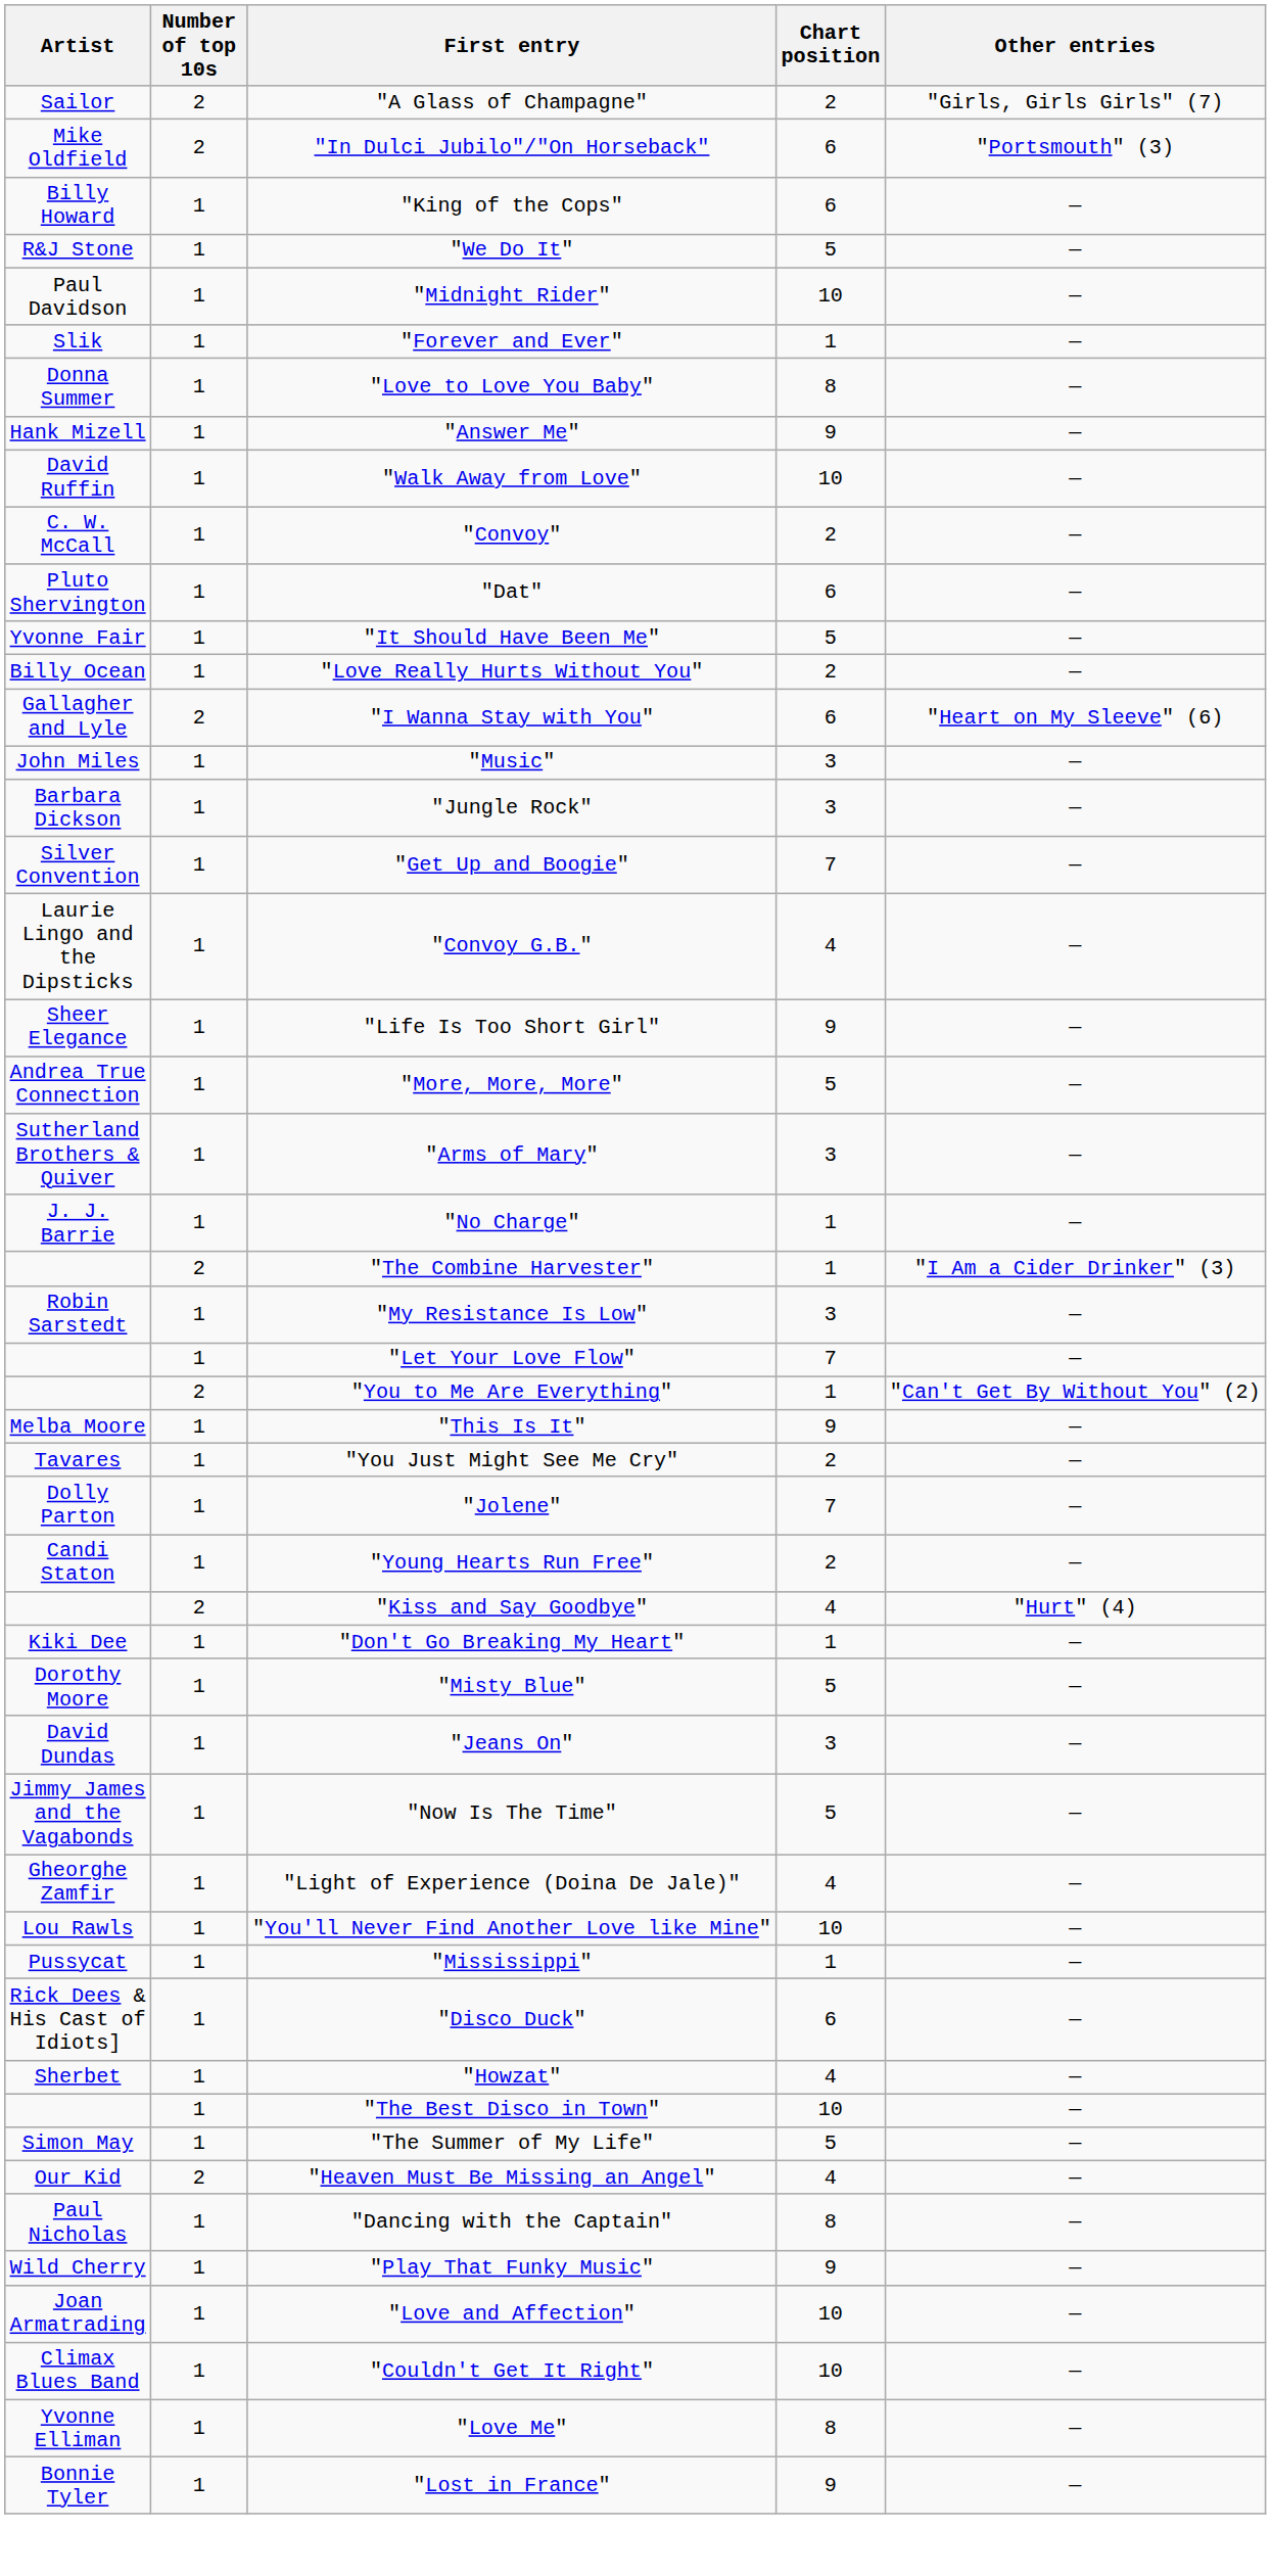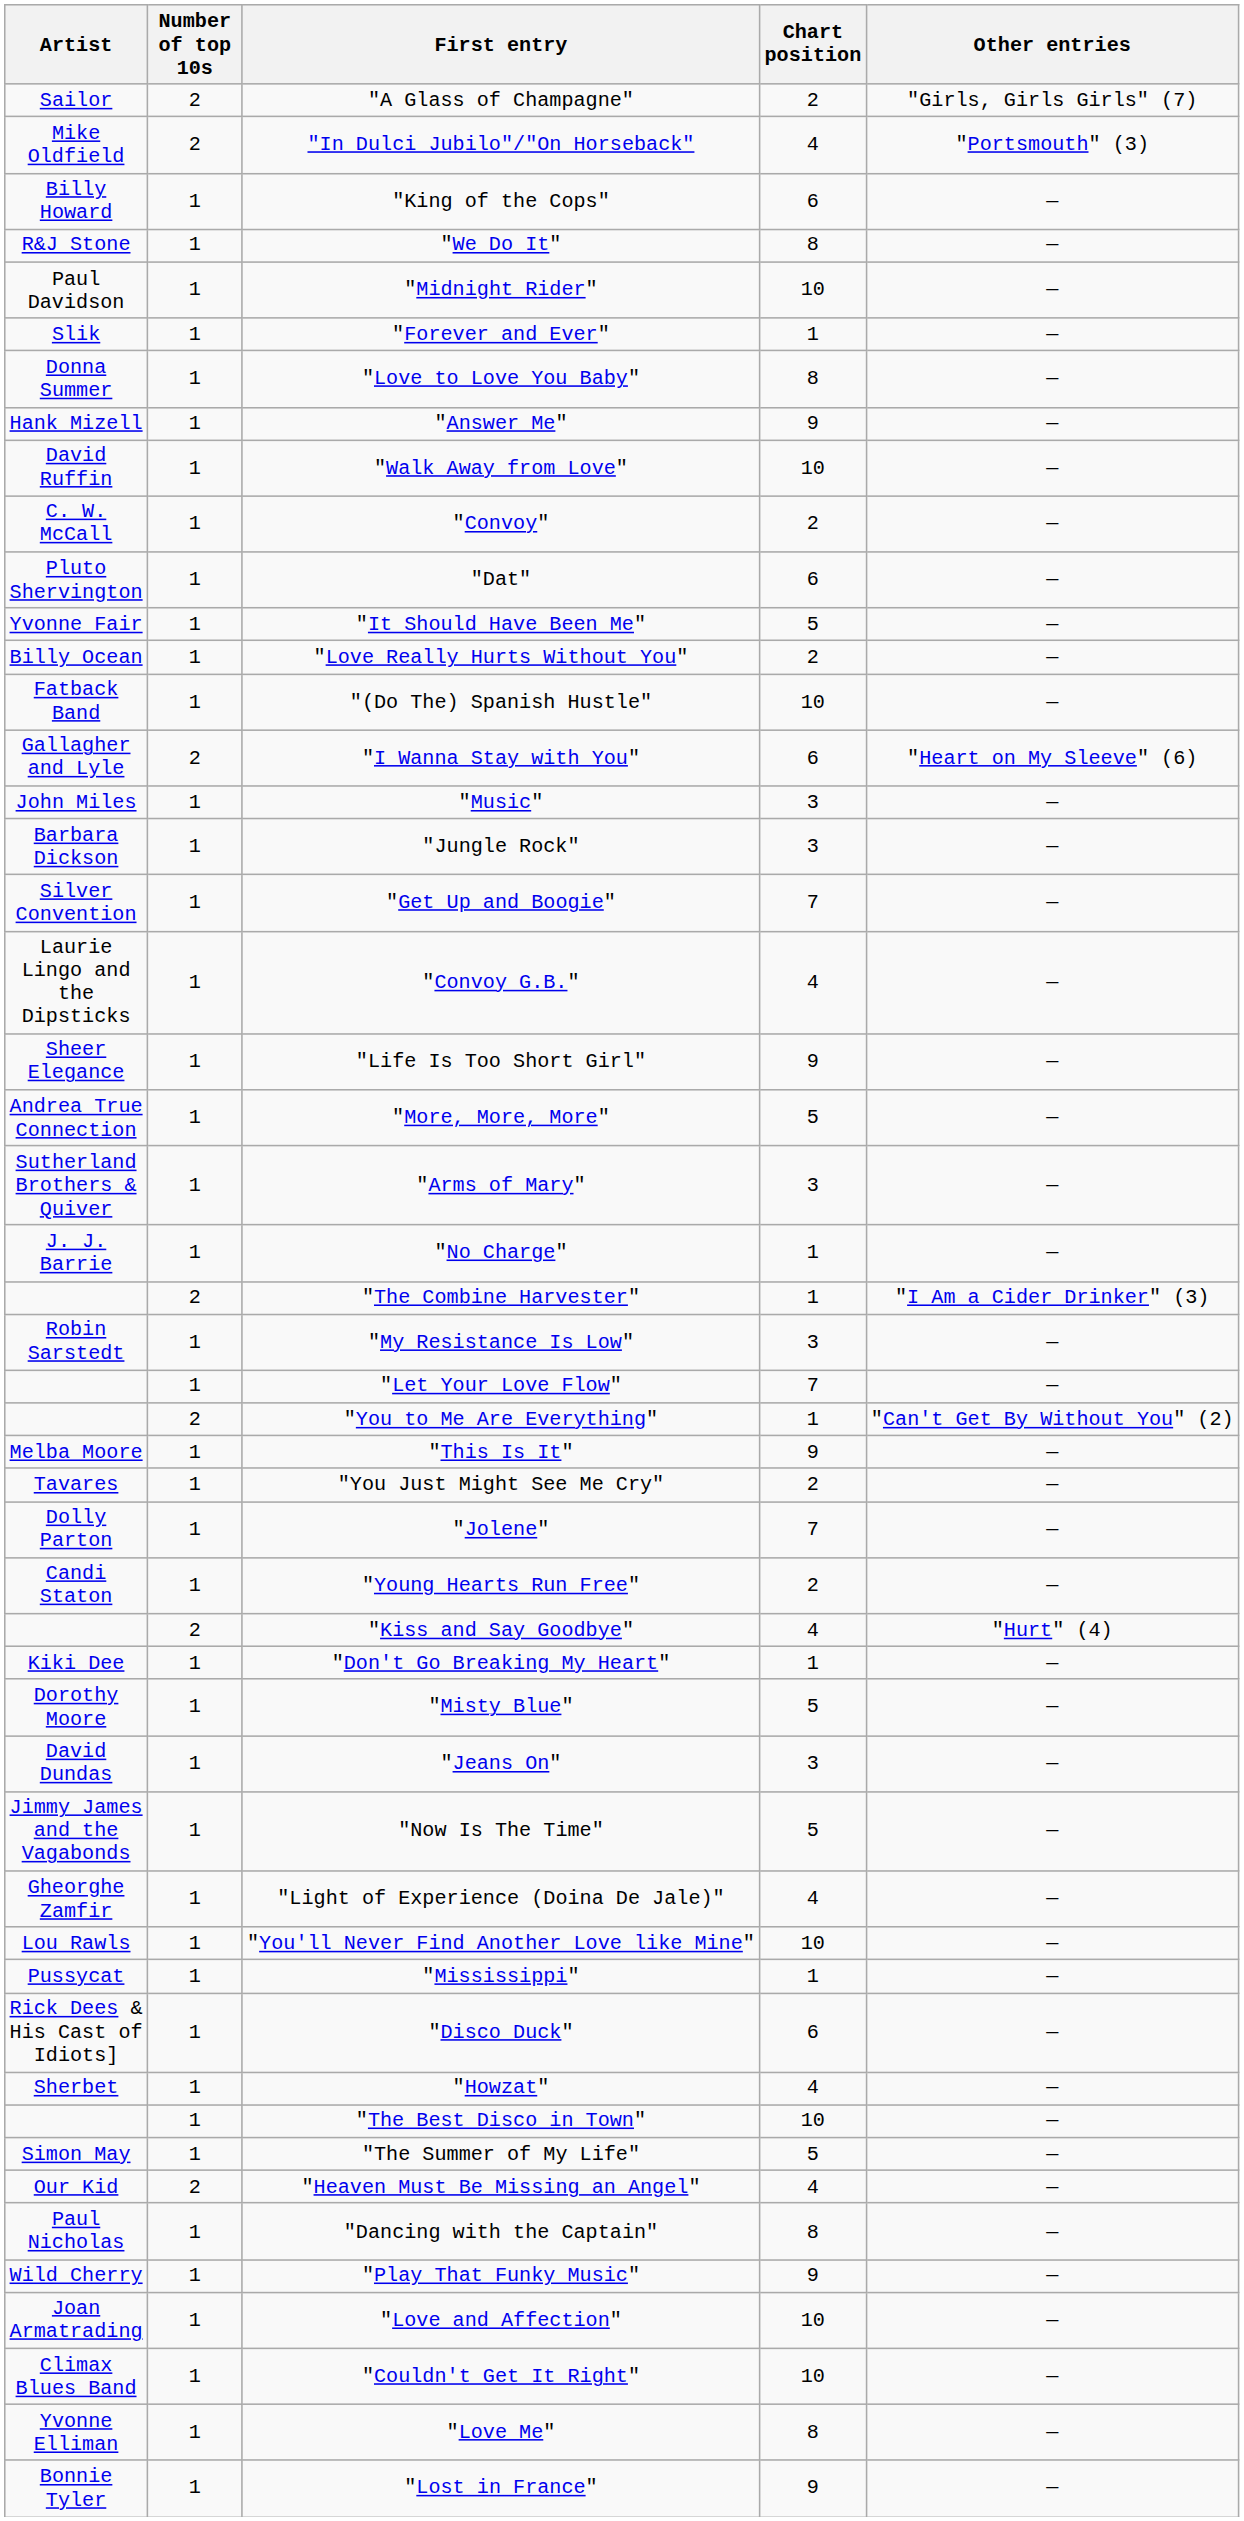"In Dulci Jubilo"/"On Horseback" | Chart position: 6 -> 4
"We Do It" | Chart position: 5 -> 8
+ row: Fatback Band | 1 | "(Do The) Spanish Hustle" | 10 | —
